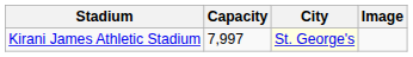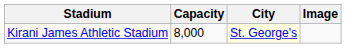Kirani James Athletic Stadium | Capacity: 7,997 -> 8,000
